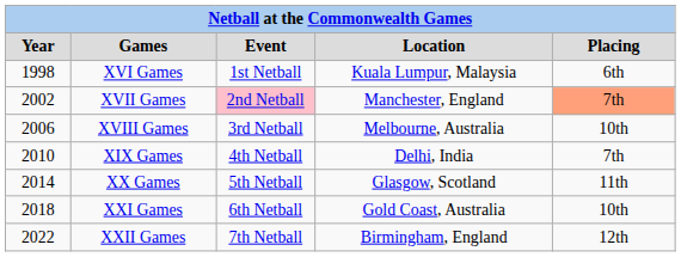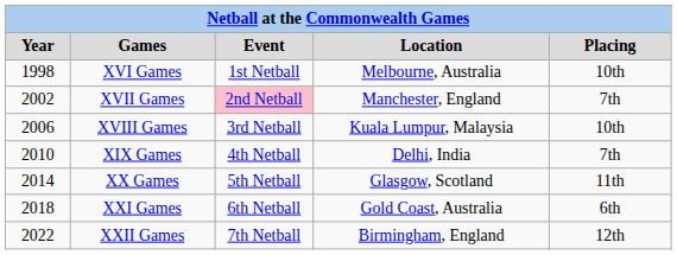XVI Games | Location: Kuala Lumpur, Malaysia -> Melbourne, Australia
XVI Games | Placing: 6th -> 10th
XVII Games | Placing: lightsalmon background -> no background
XVIII Games | Location: Melbourne, Australia -> Kuala Lumpur, Malaysia
XXI Games | Placing: 10th -> 6th
